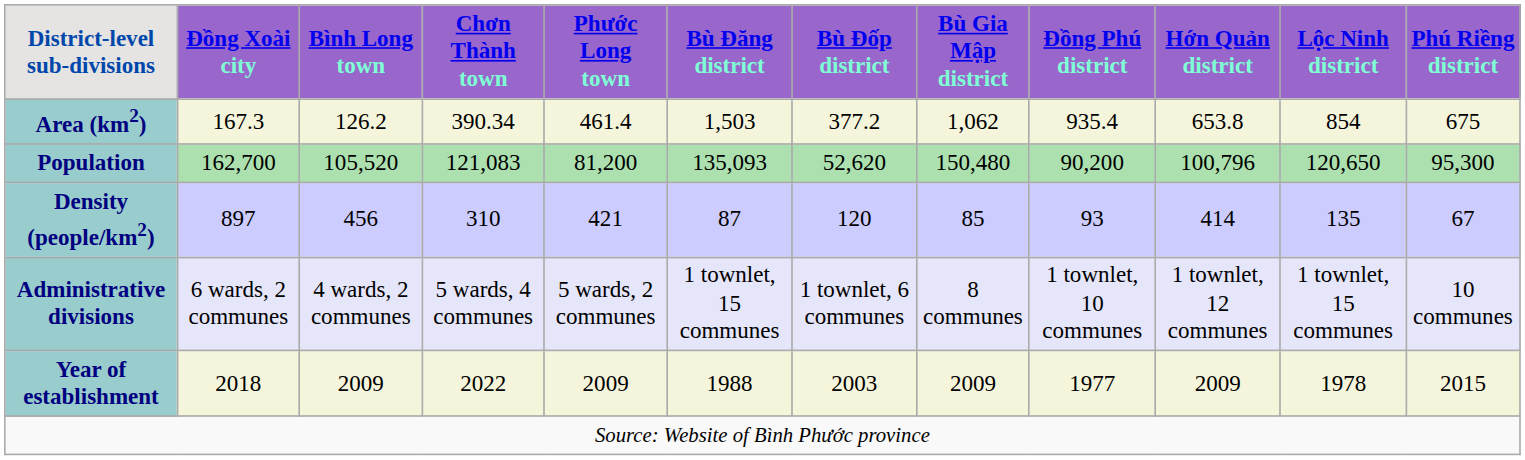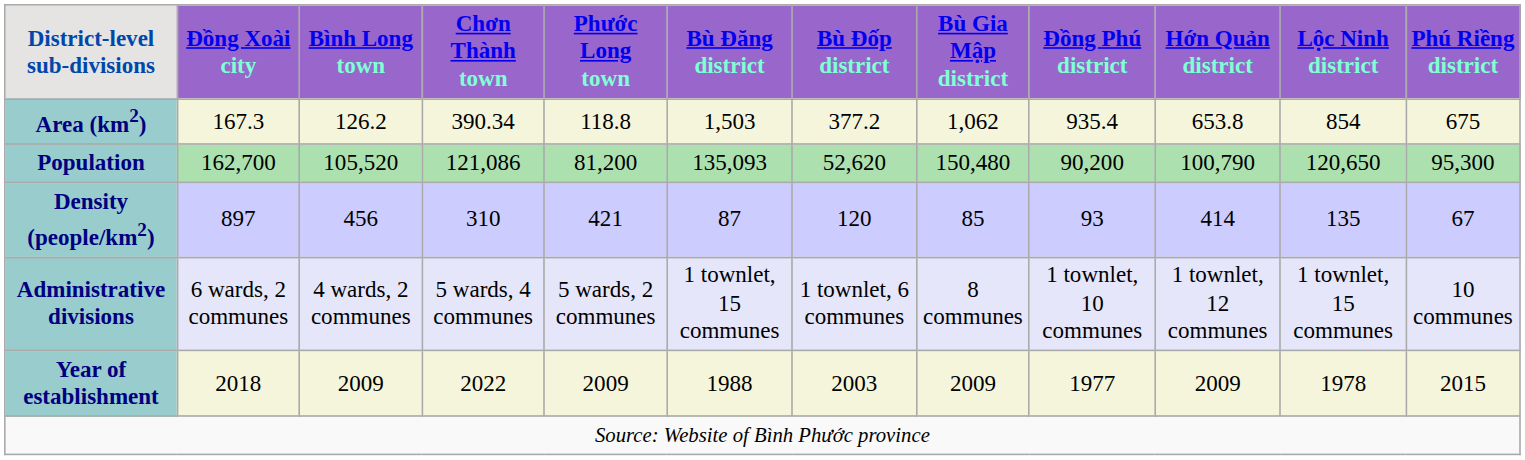Area (km2) | Phước Long town: 461.4 -> 118.8
Population | Chơn Thành town: 121,083 -> 121,086
Population | Hớn Quản district: 100,796 -> 100,790
